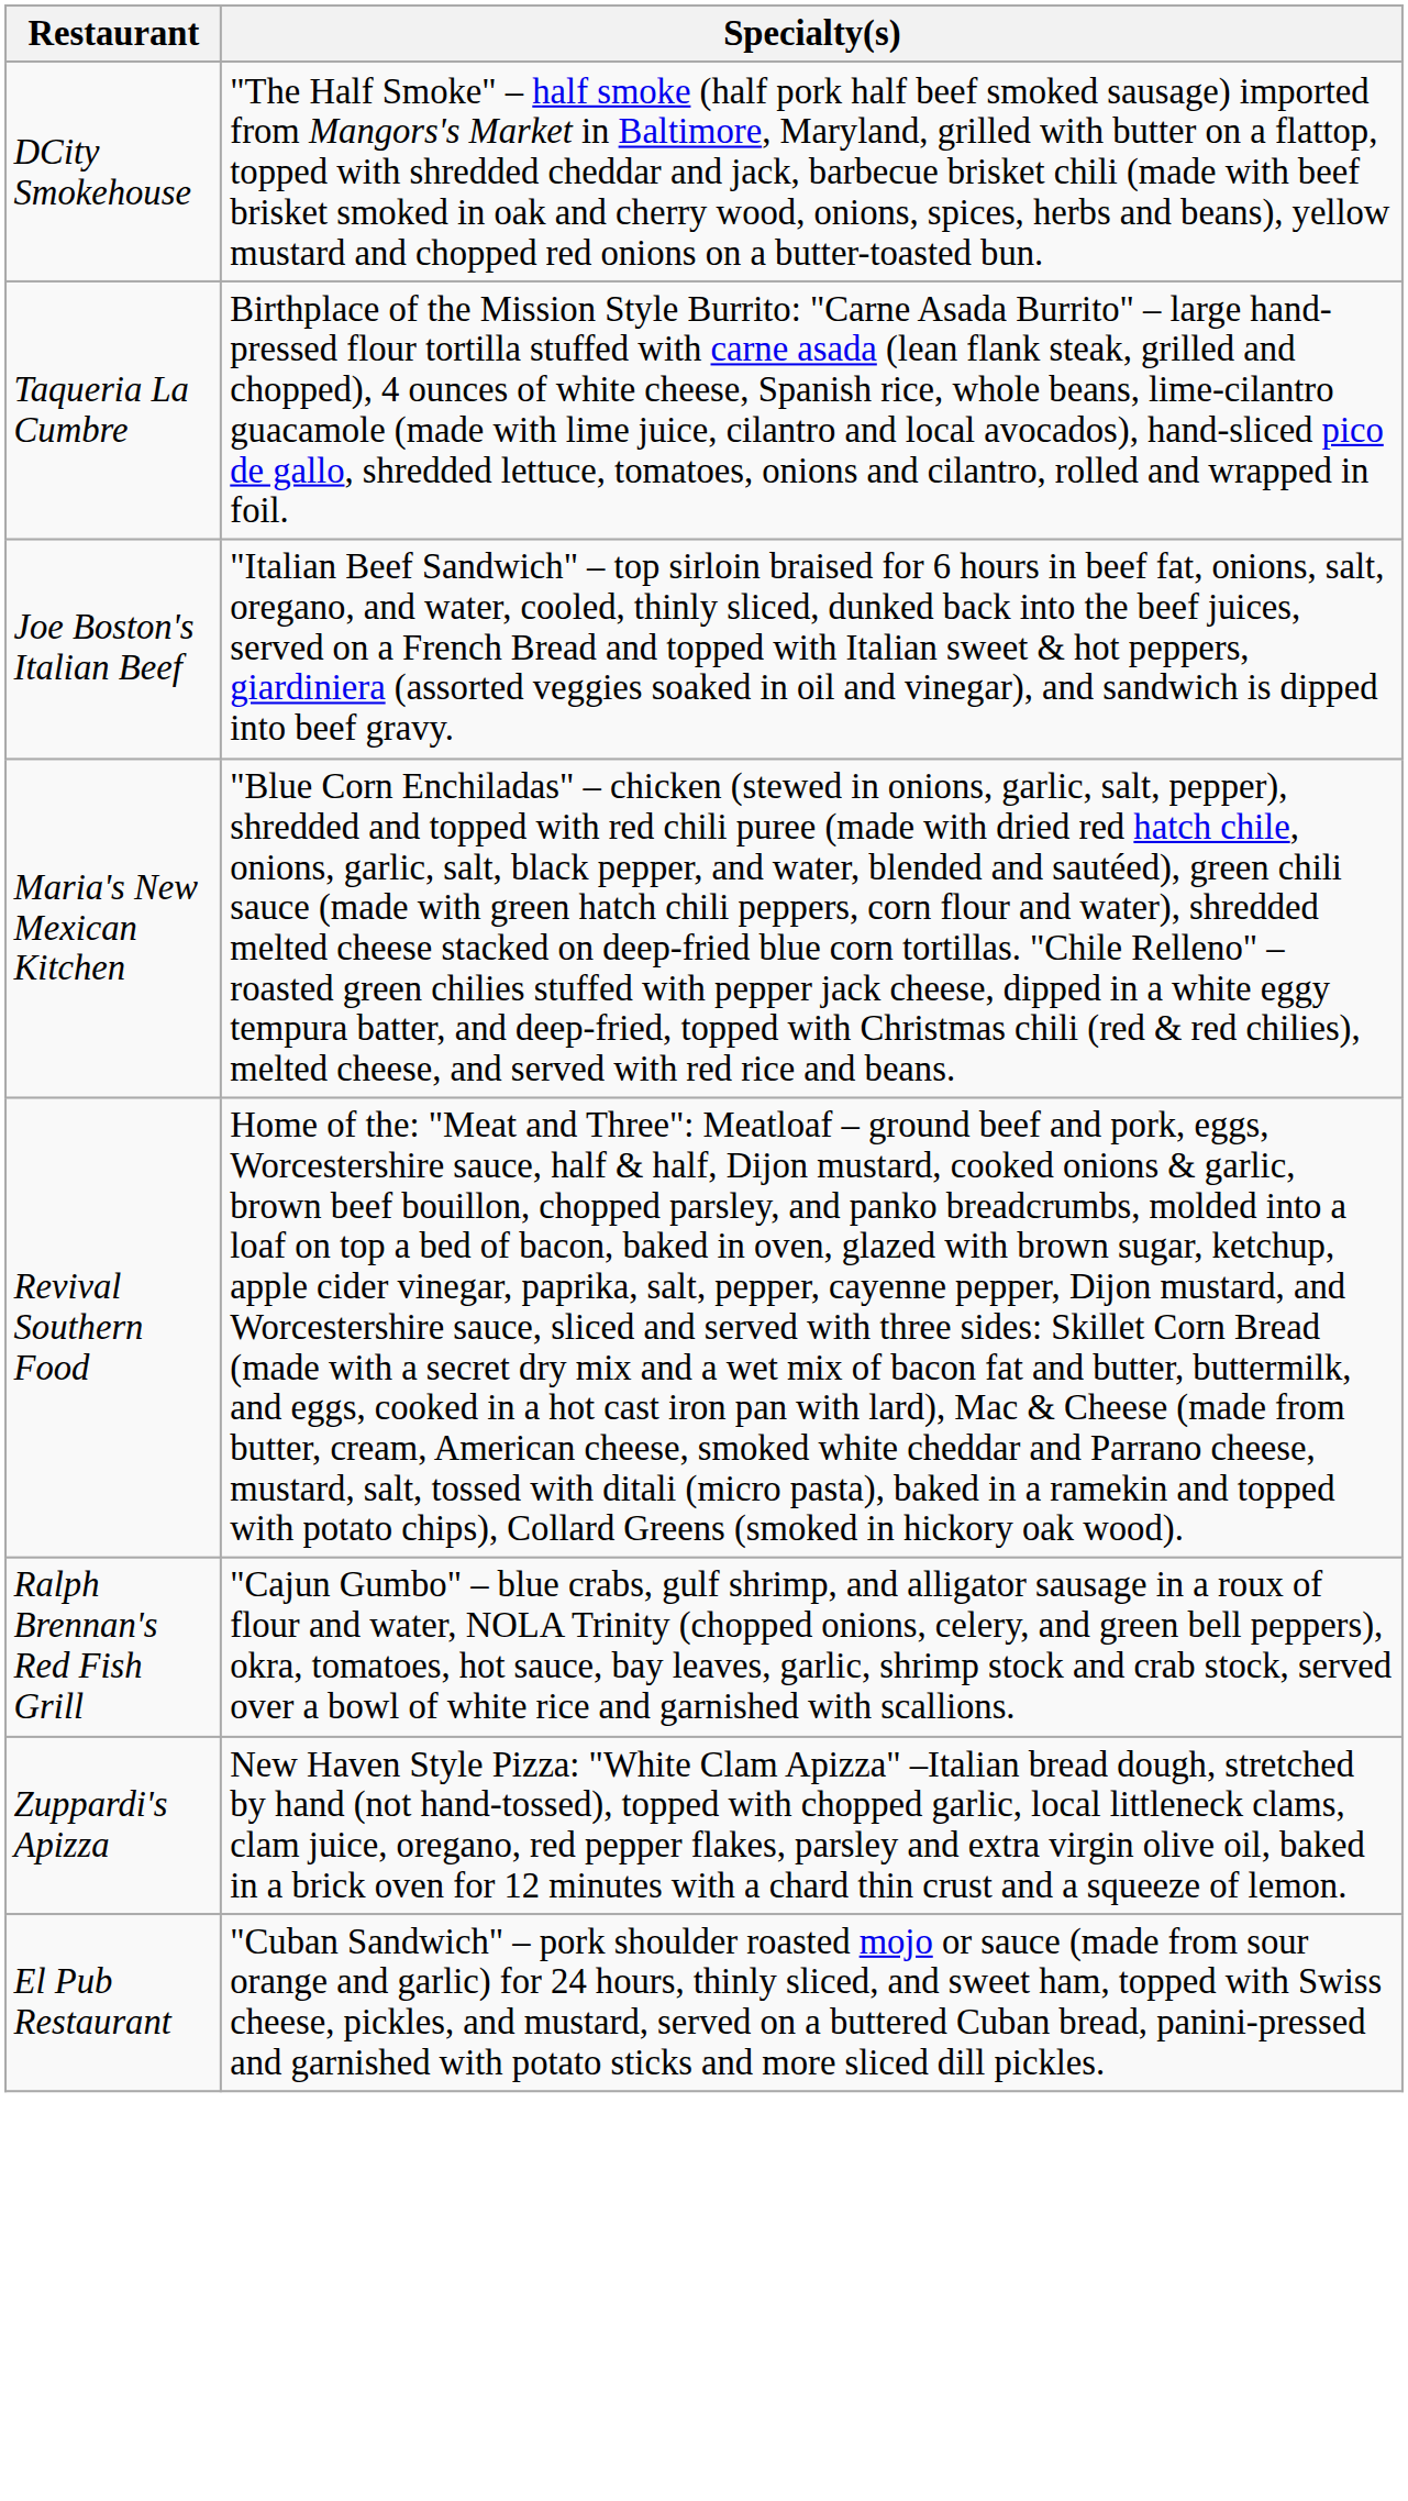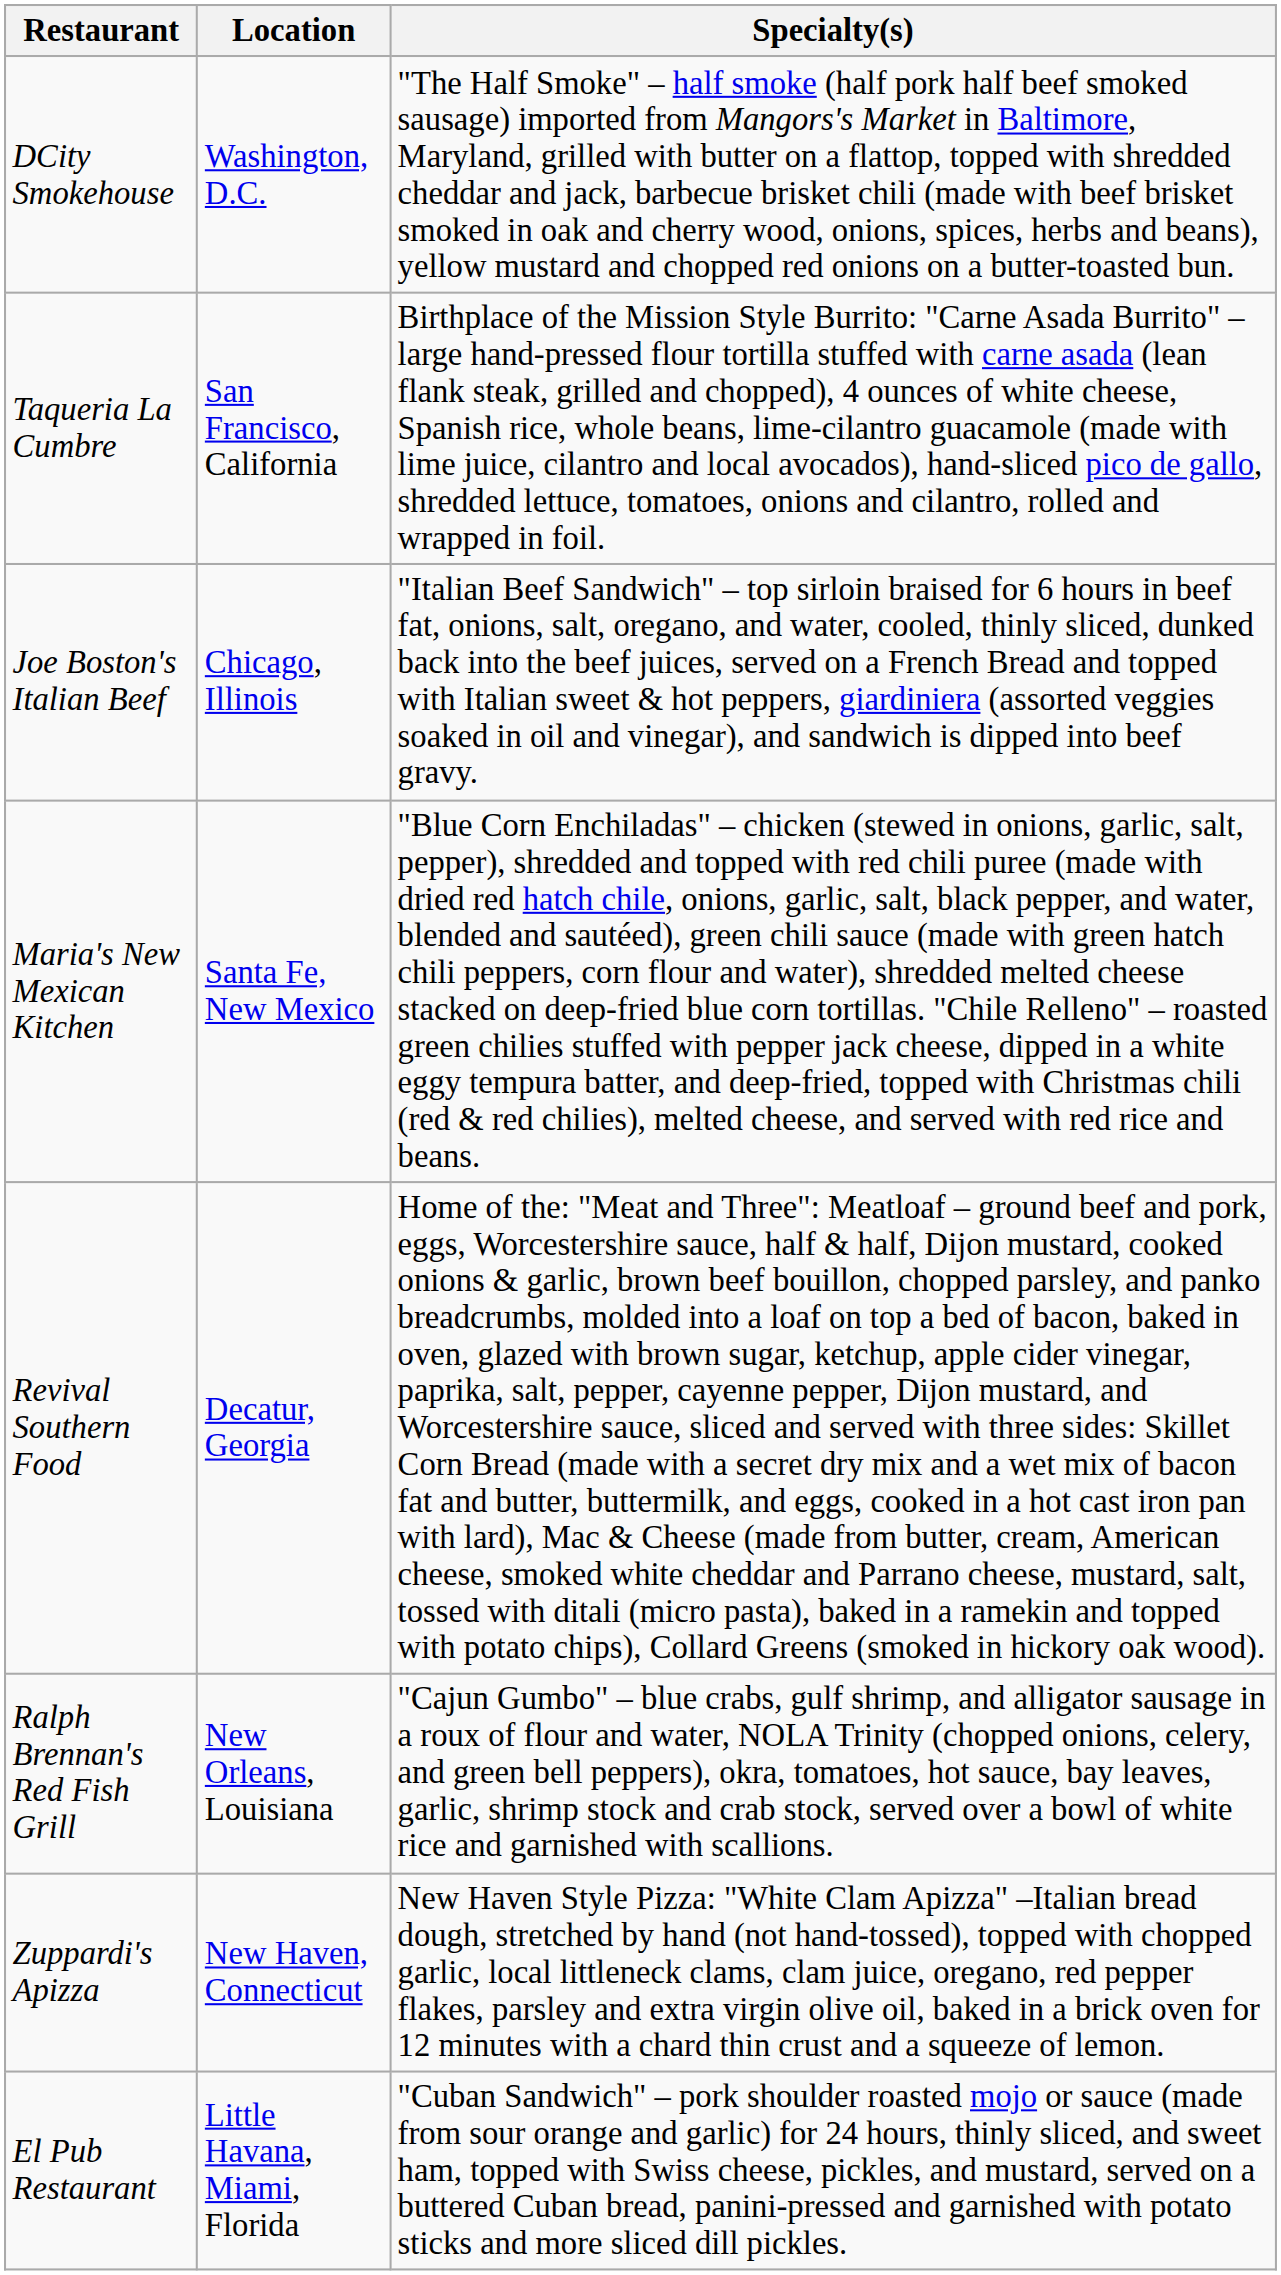+ column: Location | Washington, D.C. | San Francisco, California | Chicago, Illinois | Santa Fe, New Mexico | Decatur, Georgia | New Orleans, Louisiana | New Haven, Connecticut | Little Havana, Miami, Florida
